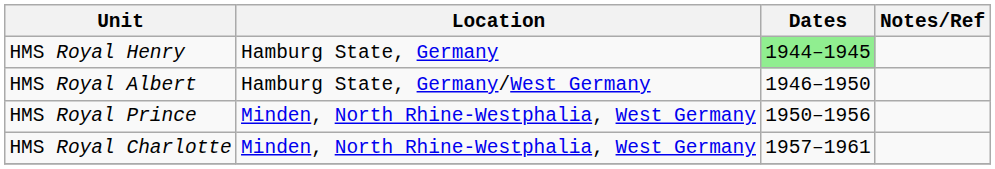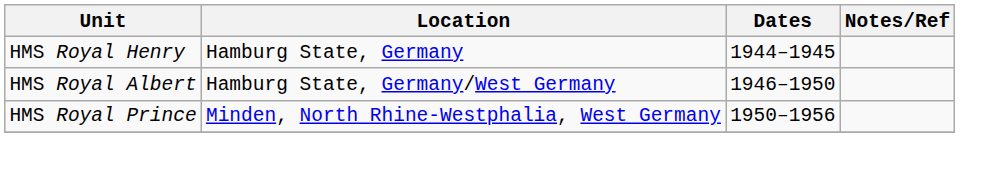HMS Royal Henry | Dates: lightgreen background -> no background
- row: HMS Royal Charlotte | Minden, North Rhine-Westphalia, West Germany | 1957–1961
